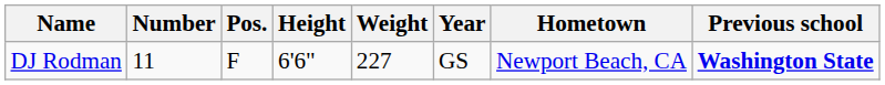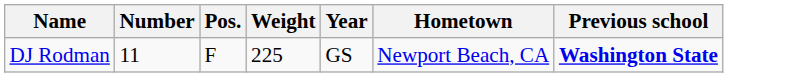- column: Height | 6'6"
DJ Rodman | Weight: 227 -> 225
